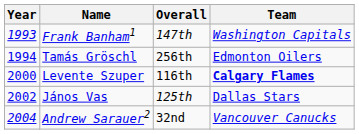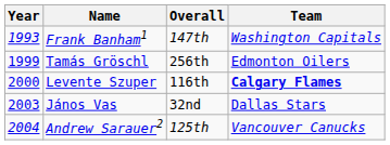Tamás Gröschl | Year: 1994 -> 1999
János Vas | Year: 2002 -> 2003
János Vas | Overall: 125th -> 32nd
Andrew Sarauer2 | Overall: 32nd -> 125th
